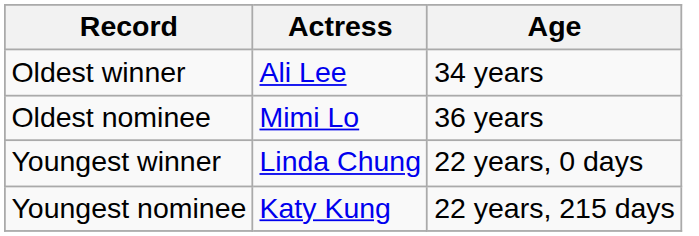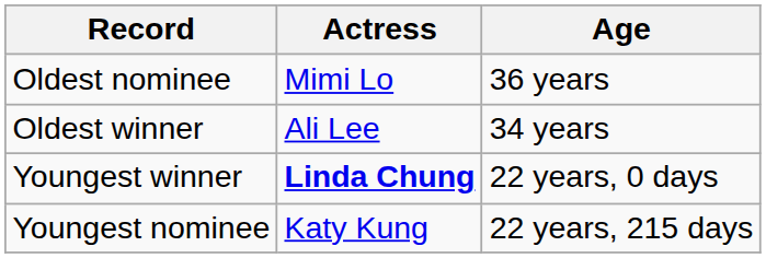rows swapped: Oldest winner <-> Oldest nominee
Youngest winner | Actress: normal -> bold
